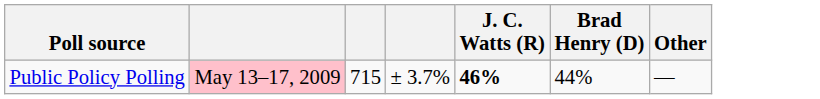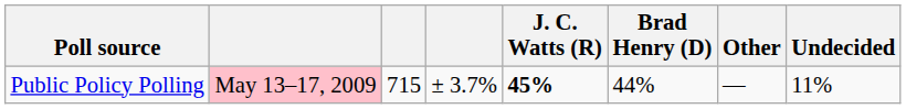+ column: Undecided | 11%
Public Policy Polling | J. C. Watts (R): 46% -> 45%
